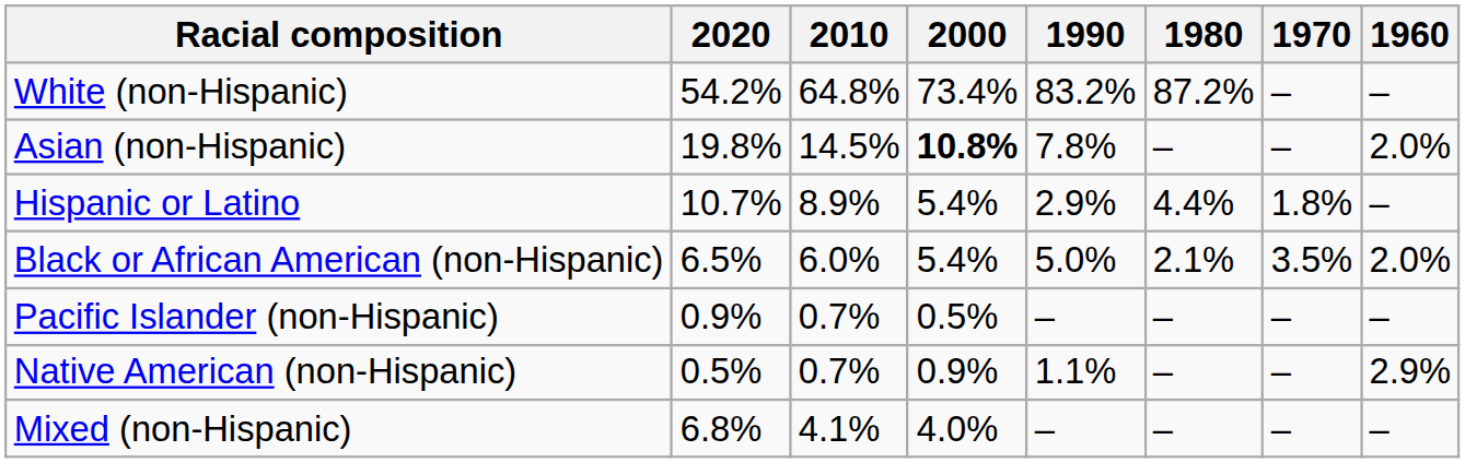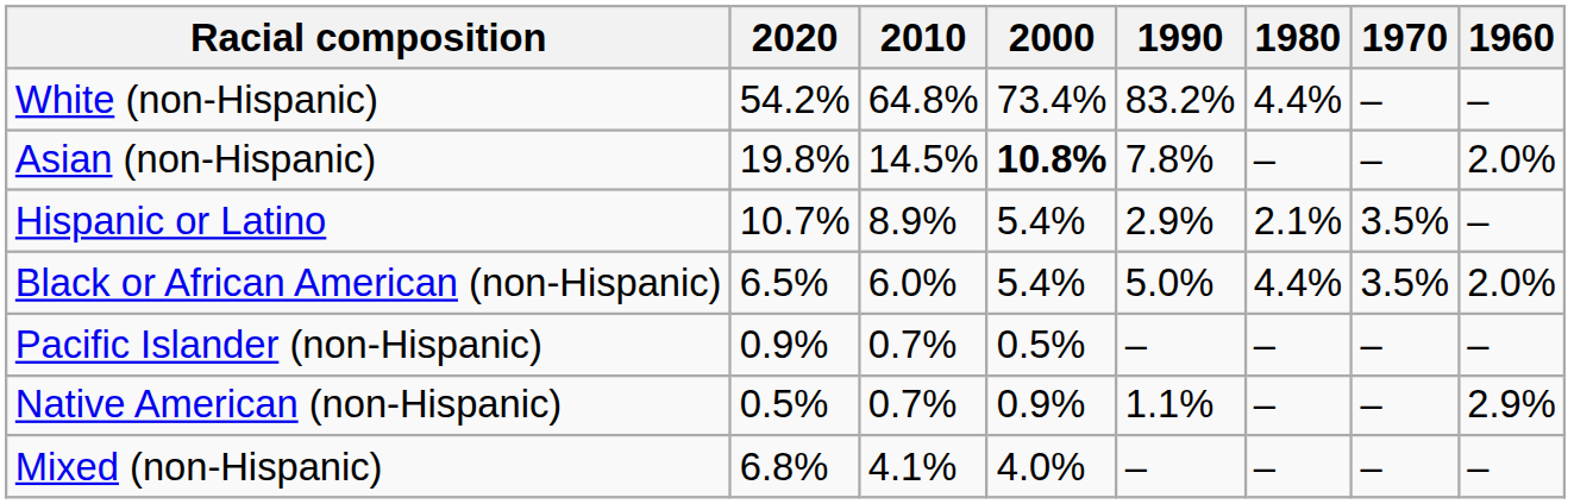White (non-Hispanic) | 1980: 87.2% -> 4.4%
Hispanic or Latino | 1980: 4.4% -> 2.1%
Hispanic or Latino | 1970: 1.8% -> 3.5%
Black or African American (non-Hispanic) | 1980: 2.1% -> 4.4%
